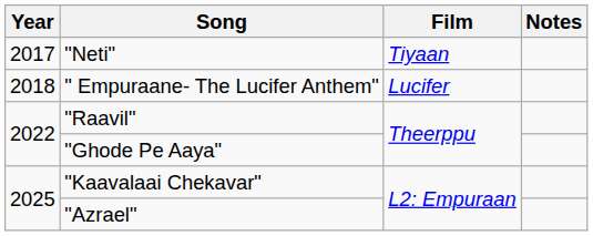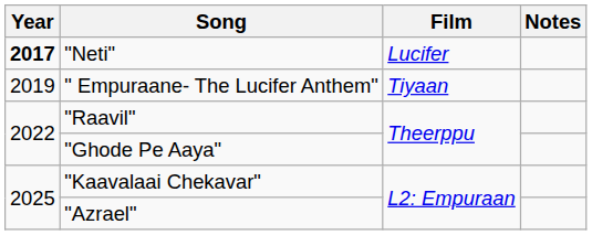"Neti" | Year: normal -> bold
"Neti" | Film: Tiyaan -> Lucifer
" Empuraane- The Lucifer Anthem" | Year: 2018 -> 2019
" Empuraane- The Lucifer Anthem" | Film: Lucifer -> Tiyaan
